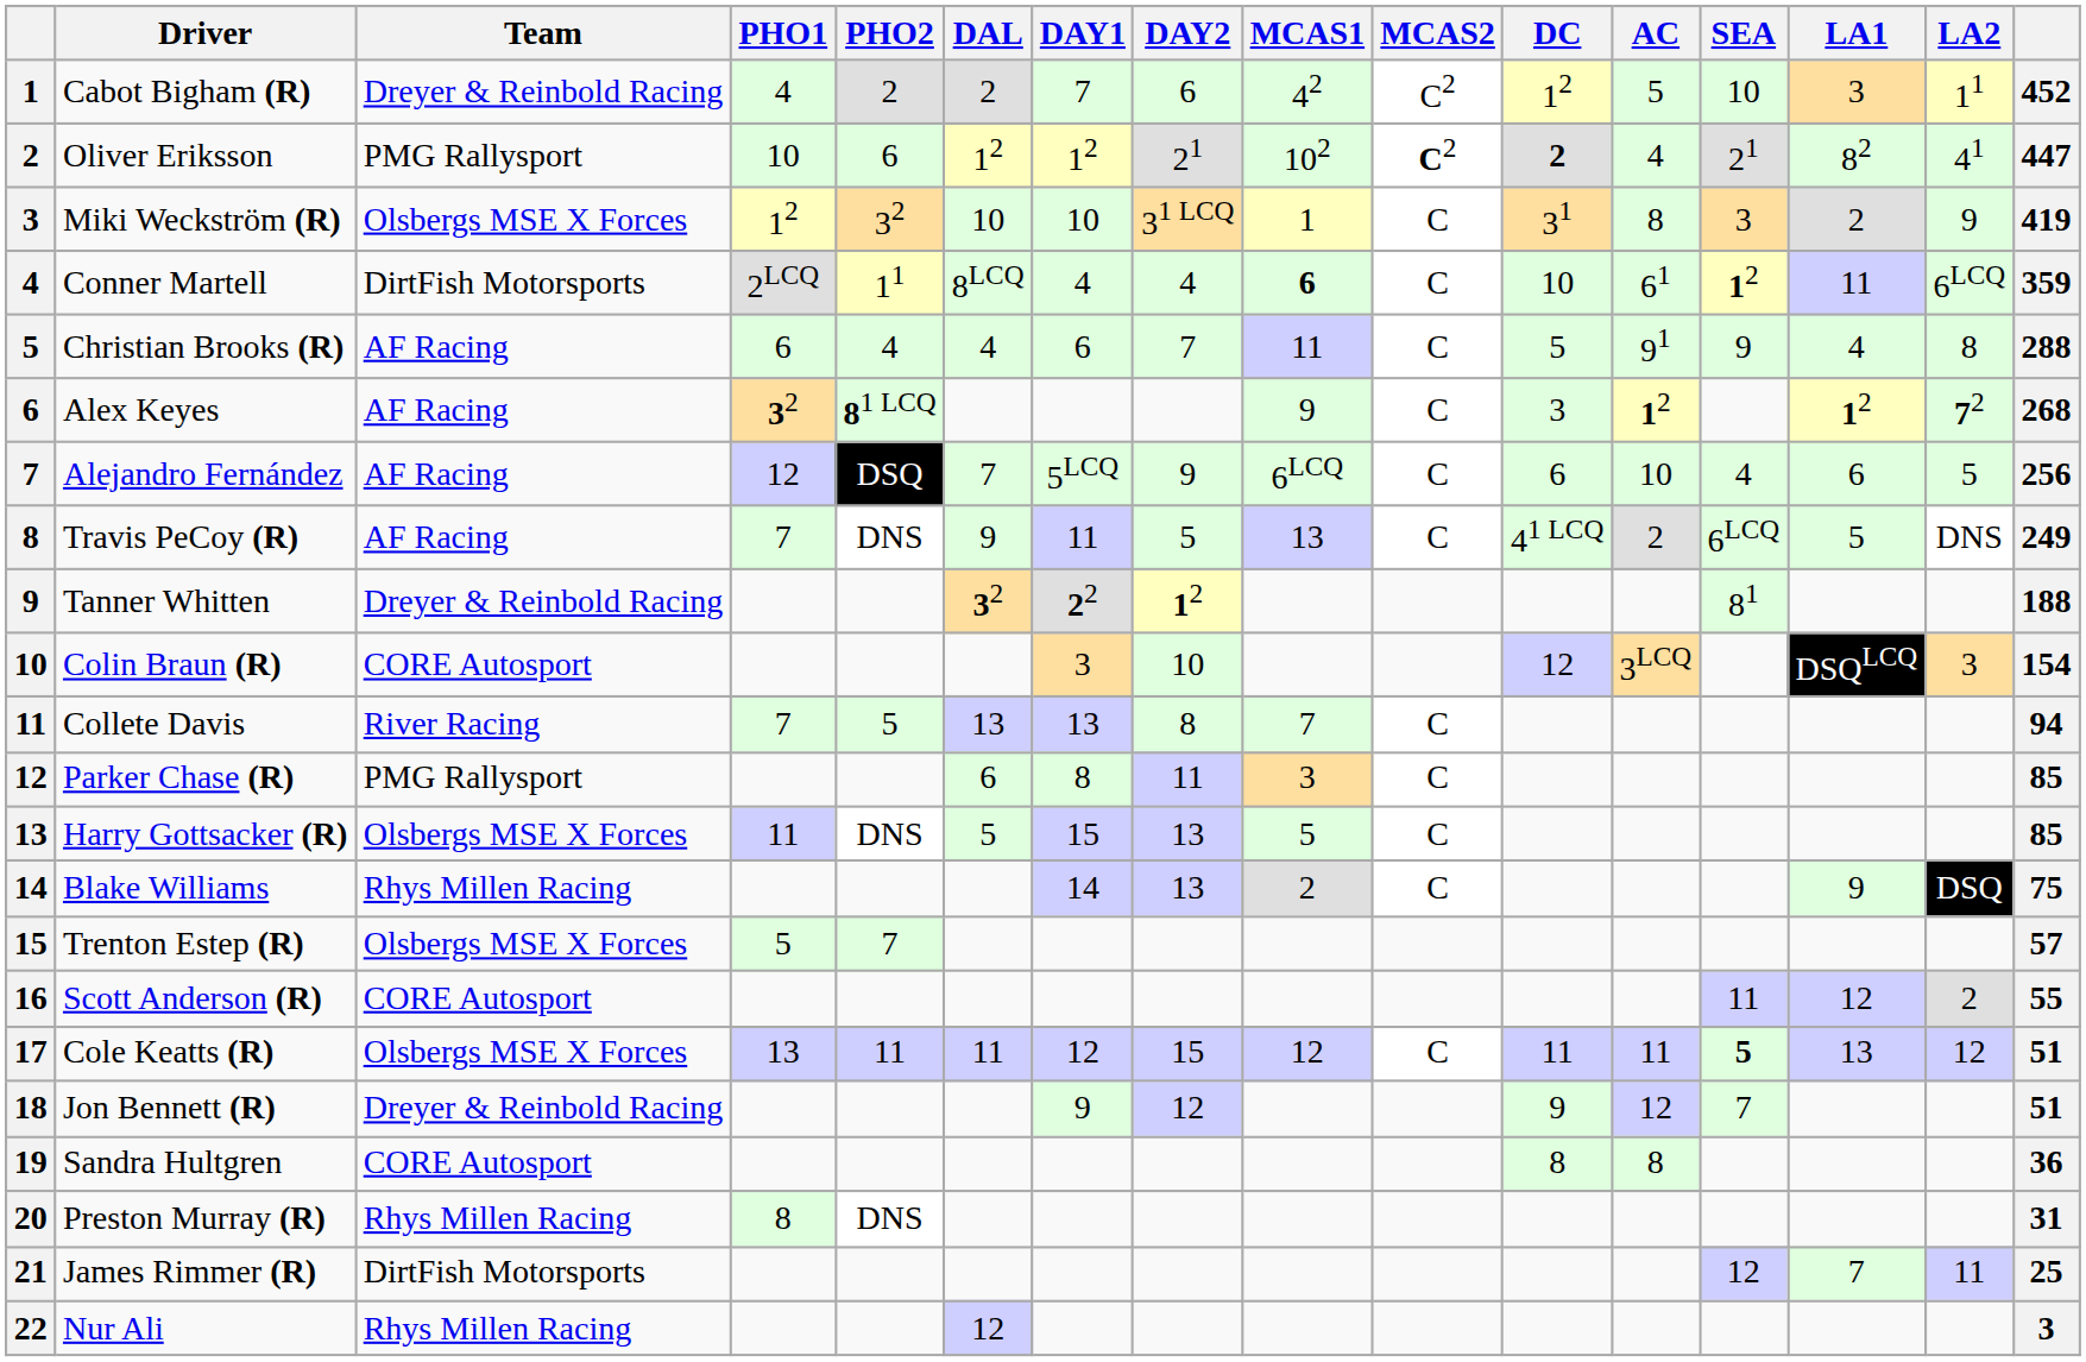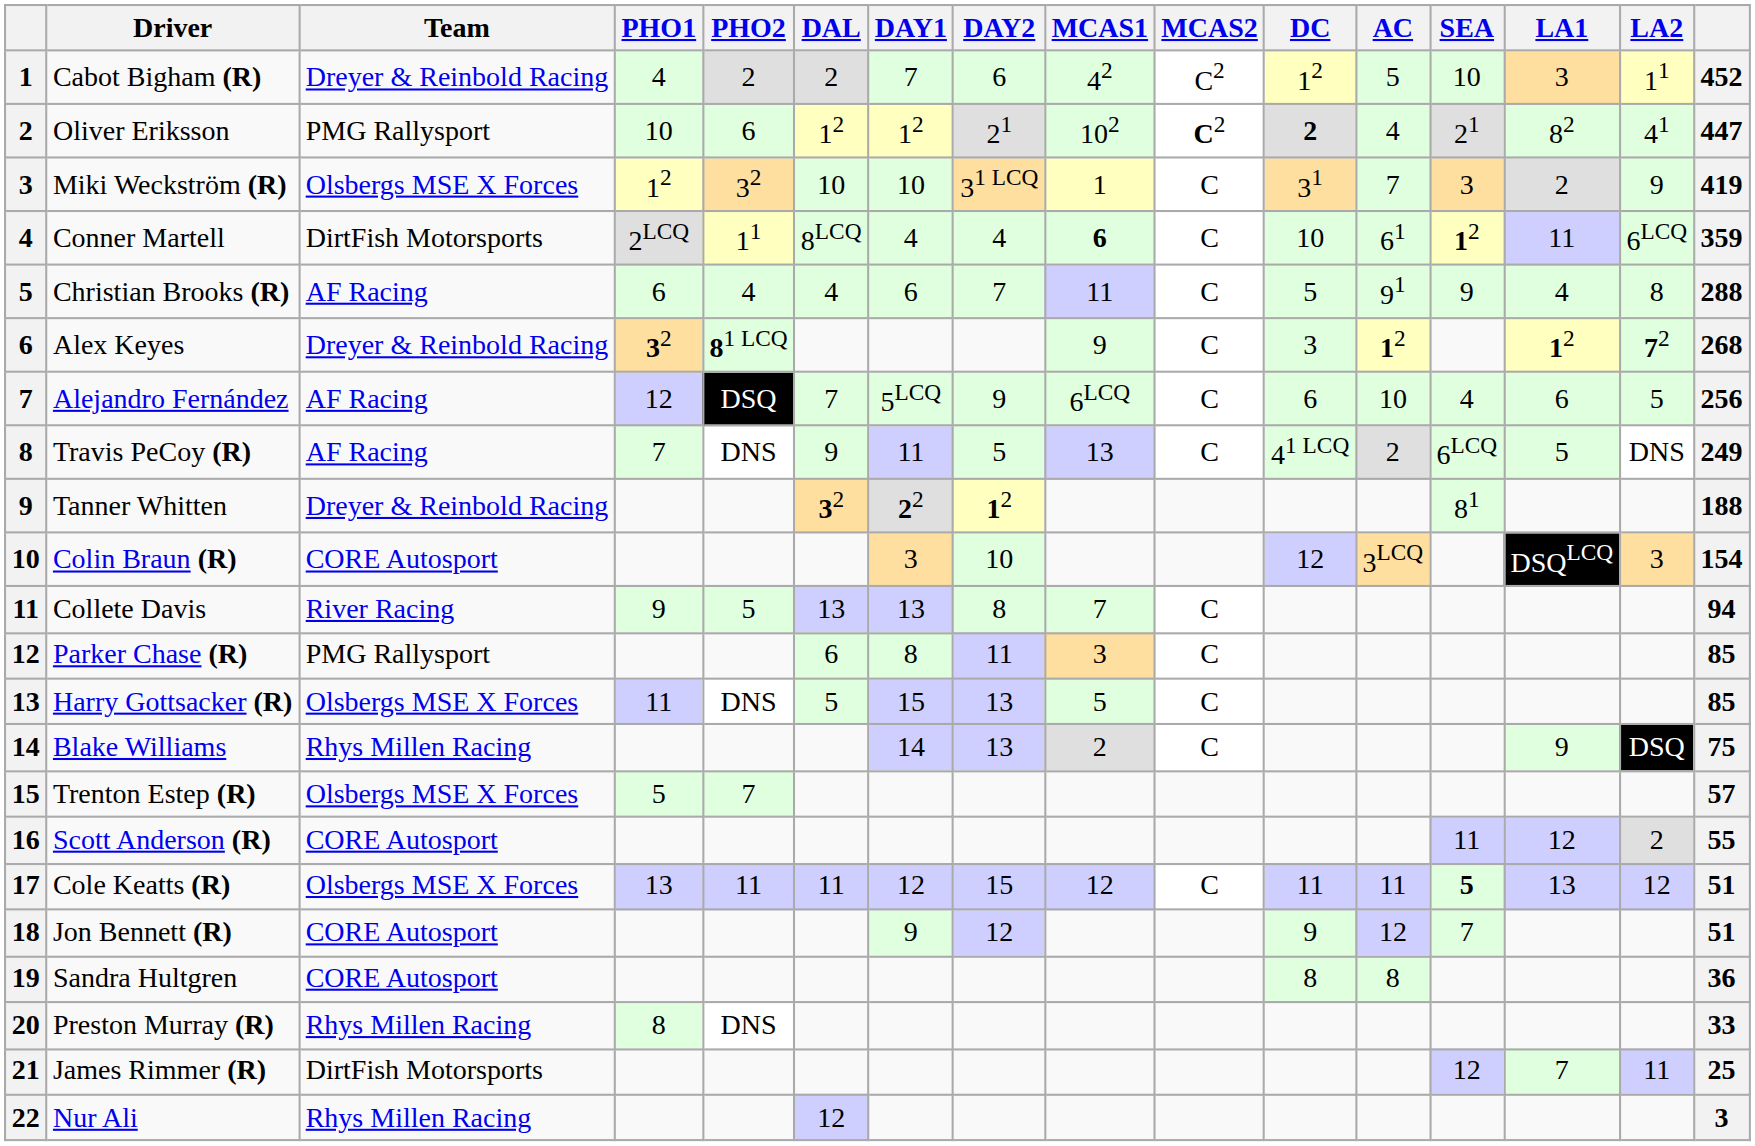Miki Weckström (R) | AC: 8 -> 7
Alex Keyes | Team: AF Racing -> Dreyer & Reinbold Racing
Collete Davis | PHO1: 7 -> 9
Jon Bennett (R) | Team: Dreyer & Reinbold Racing -> CORE Autosport
Preston Murray (R) | column 16: 31 -> 33
